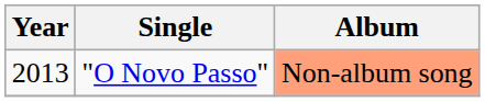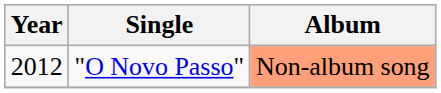"O Novo Passo" | Year: 2013 -> 2012
